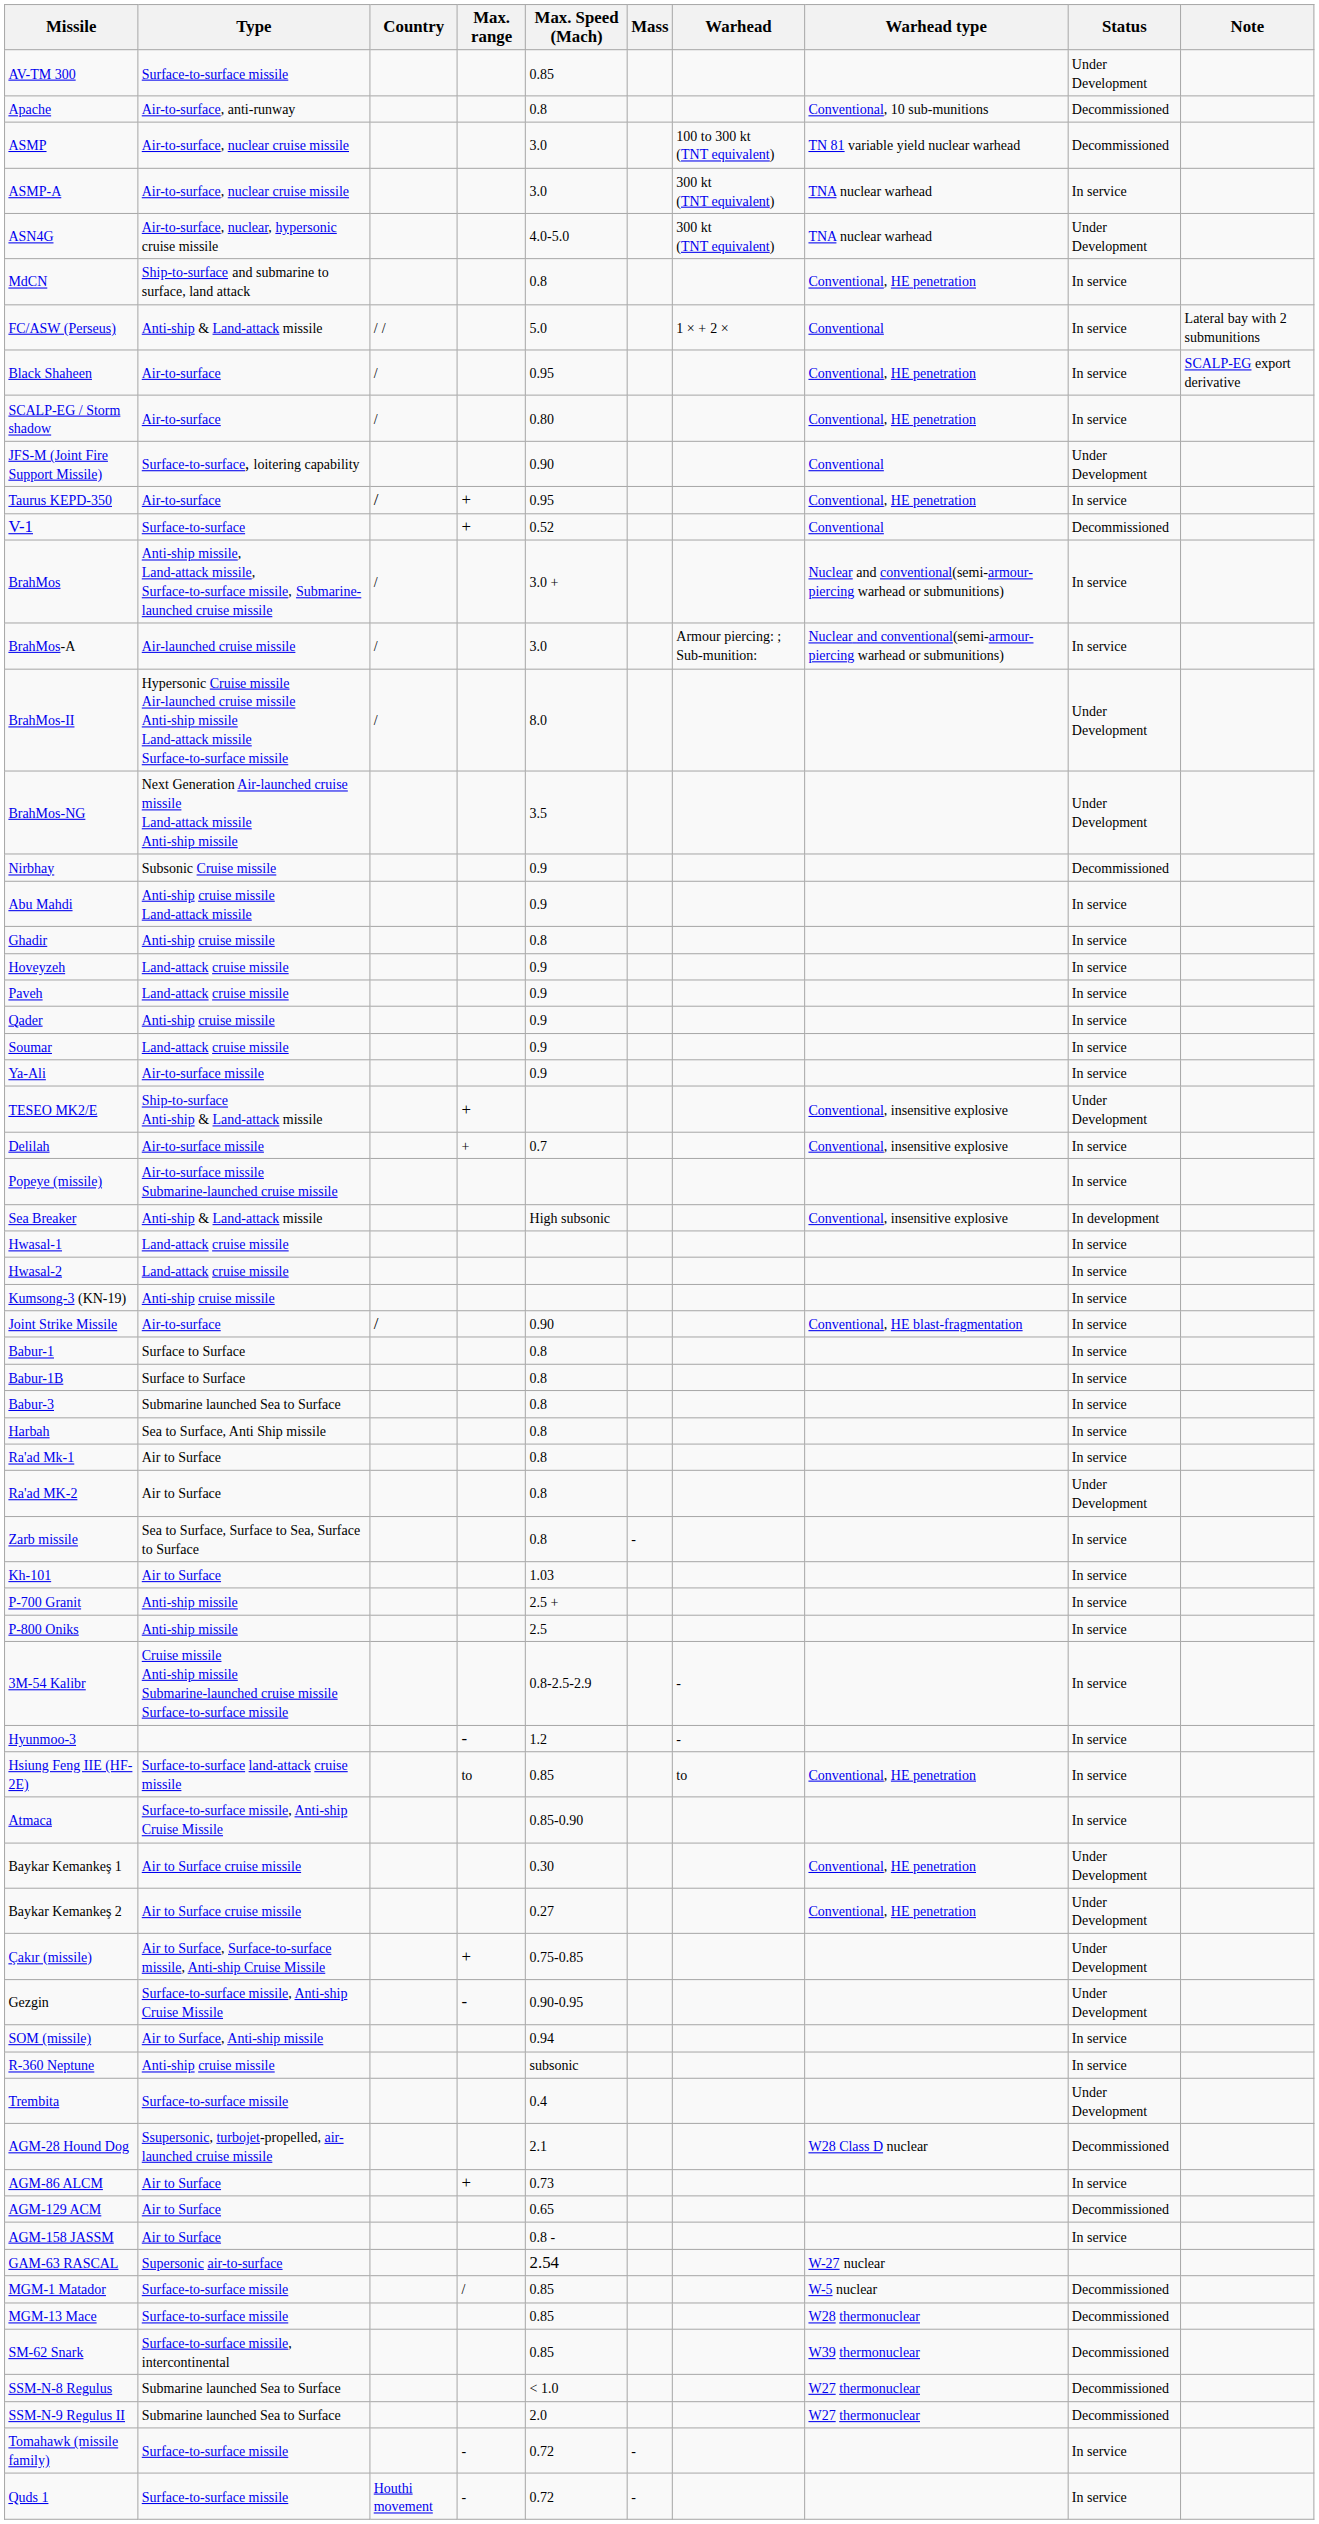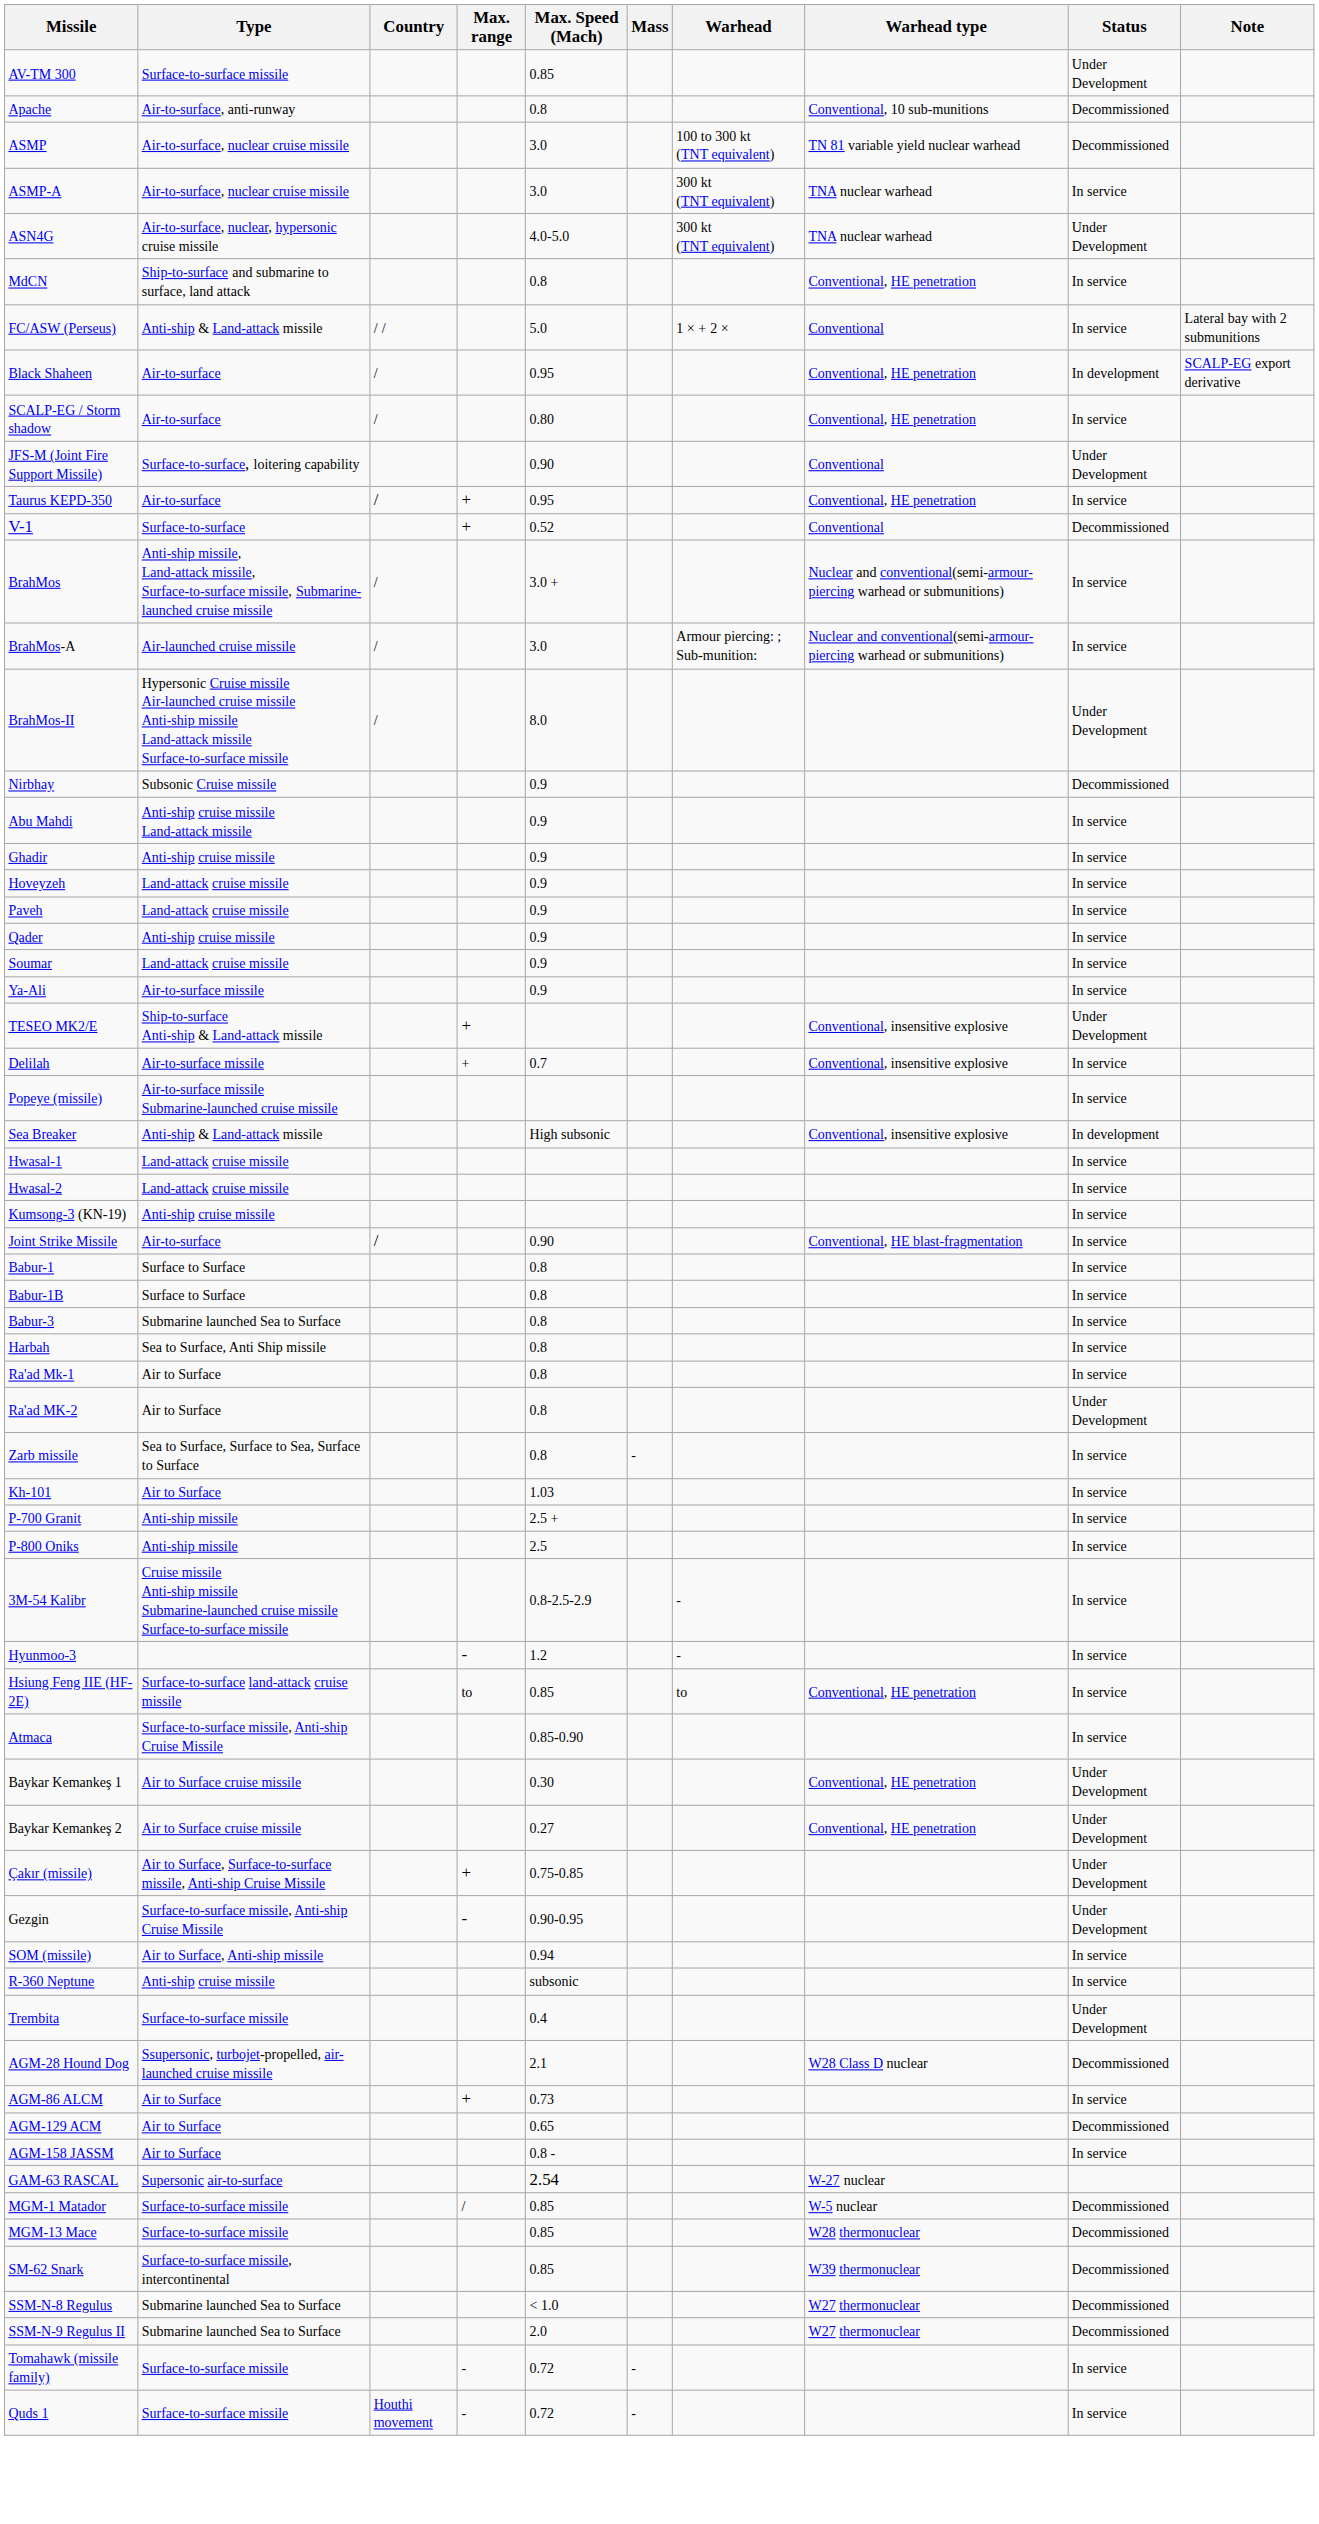Black Shaheen | Status: In service -> In development
- row: BrahMos-NG | Next Generation Air-launched cruise missile Land-attack missile Anti-ship missile | 3.5 | Under Development
Ghadir | Max. Speed (Mach): 0.8 -> 0.9
